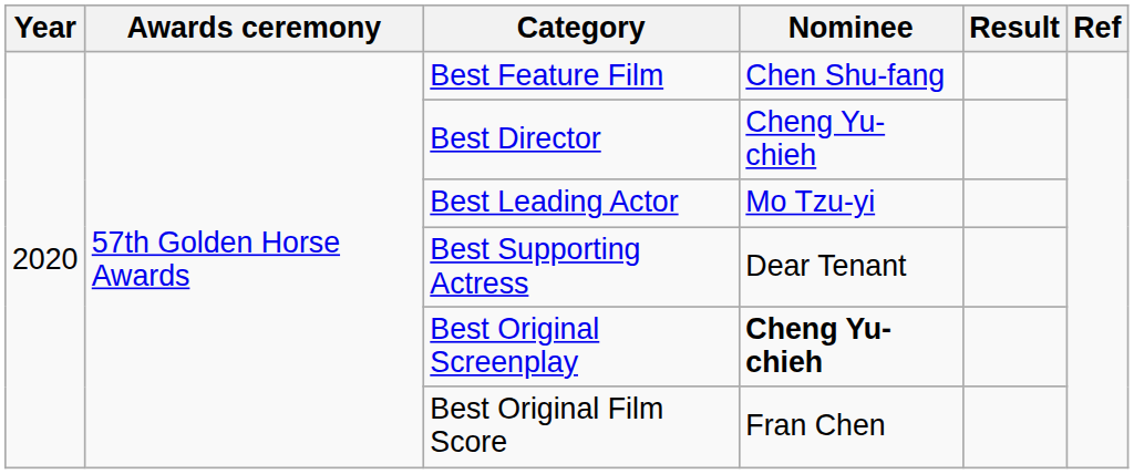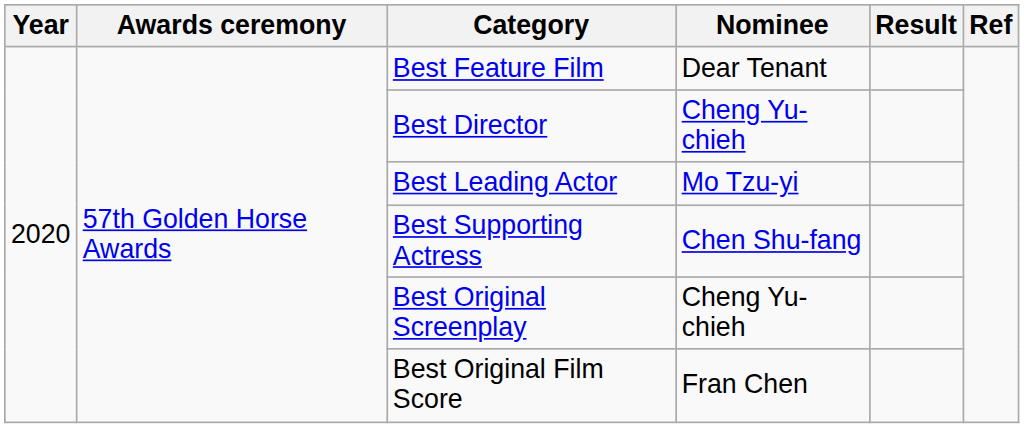Best Feature Film | Nominee: Chen Shu-fang -> Dear Tenant
Best Supporting Actress | Nominee: Dear Tenant -> Chen Shu-fang
Best Original Screenplay | Nominee: bold -> normal
